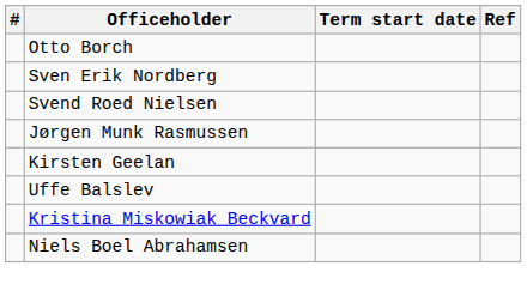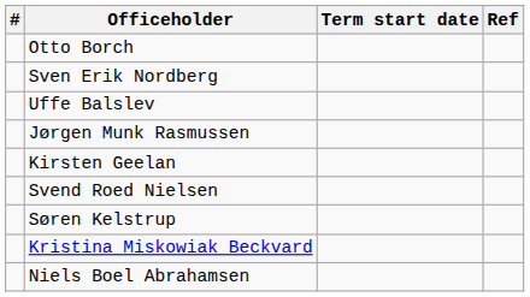rows swapped: Svend Roed Nielsen <-> Uffe Balslev
+ row: Søren Kelstrup
